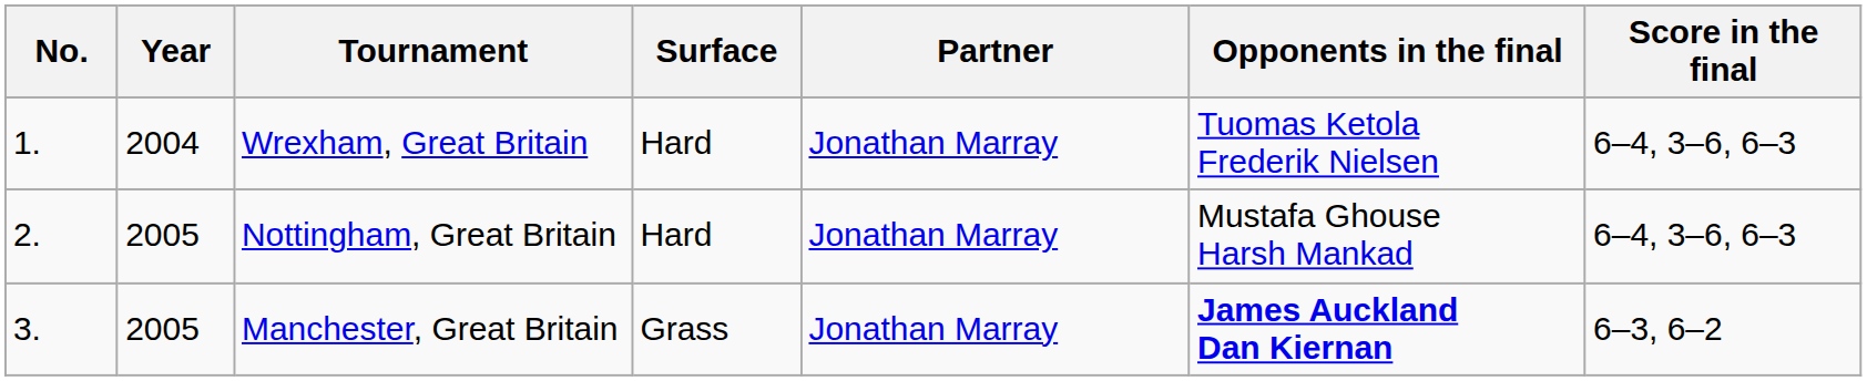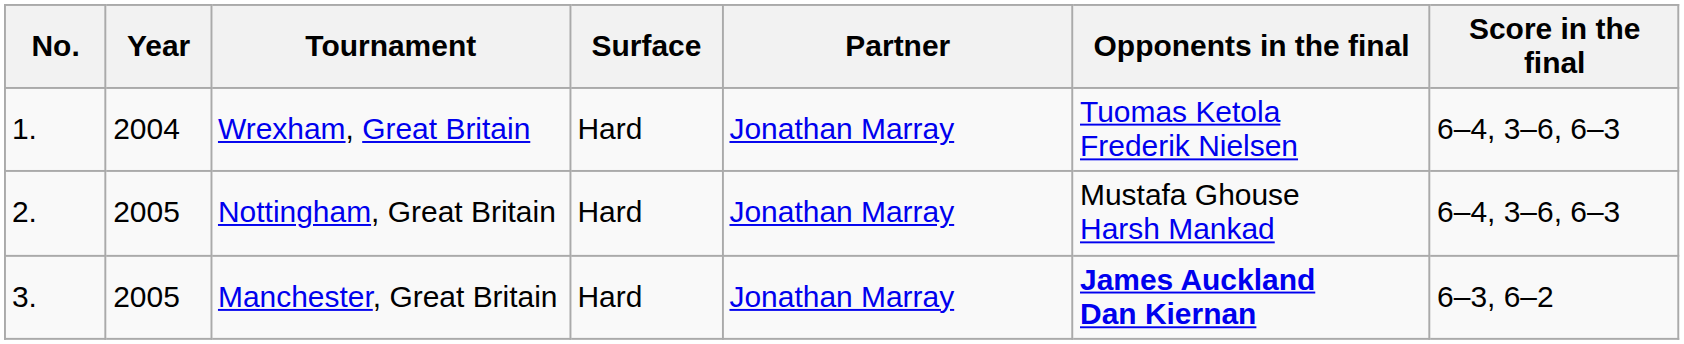Manchester, Great Britain | Surface: Grass -> Hard
